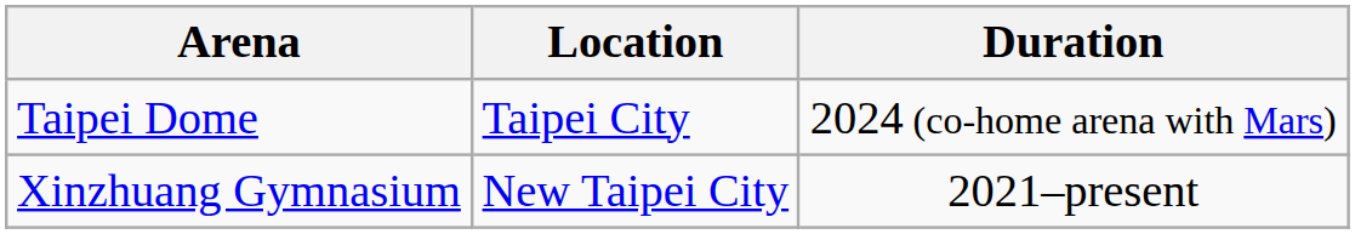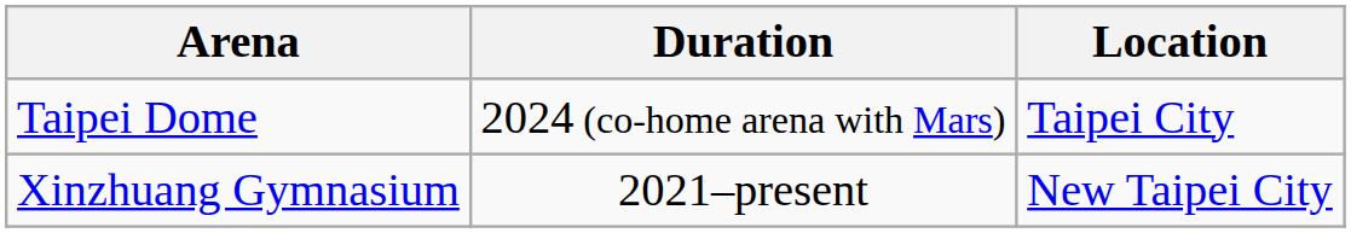columns swapped: Location <-> Duration
